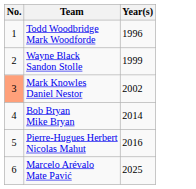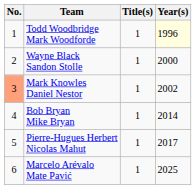+ column: Title(s) | 1 | 1 | 1 | 1 | 1 | 1
Todd Woodbridge Mark Woodforde | Year(s): no background -> lightyellow background
Wayne Black Sandon Stolle | Year(s): 1999 -> 2000
Pierre-Hugues Herbert Nicolas Mahut | Year(s): 2016 -> 2017
